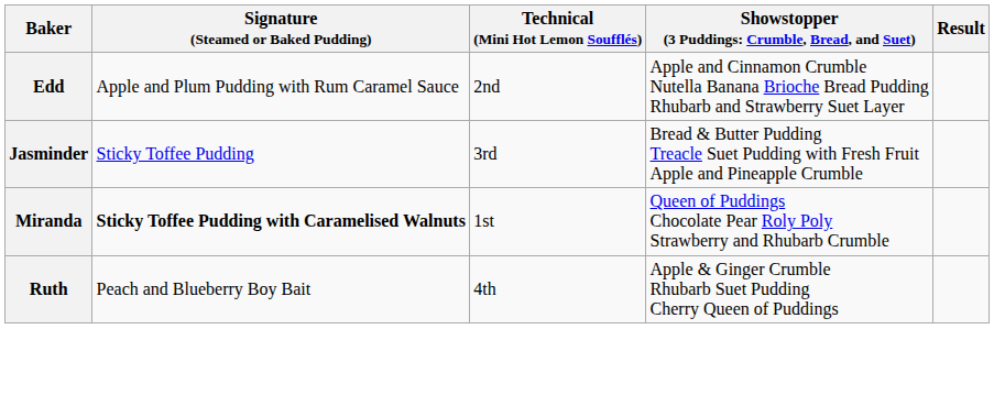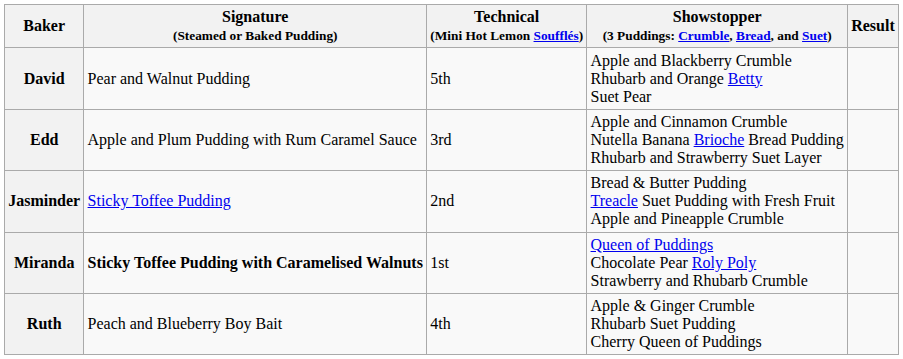+ row: David | Pear and Walnut Pudding | 5th | Apple and Blackberry Crumble Rhubarb and Orange Betty Suet Pear
Edd | Technical (Mini Hot Lemon Soufflés): 2nd -> 3rd
Jasminder | Technical (Mini Hot Lemon Soufflés): 3rd -> 2nd
